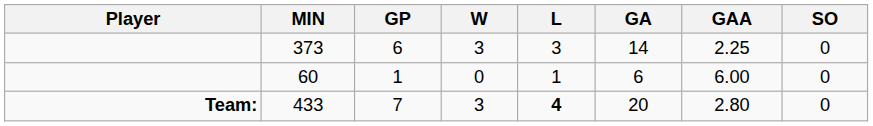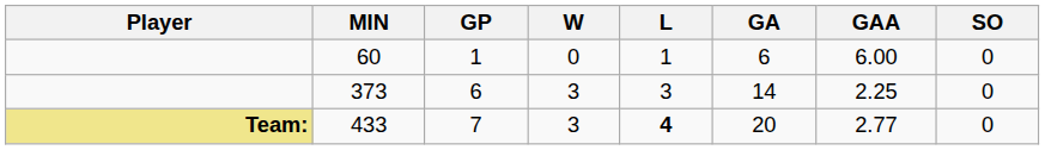rows swapped: 373 <-> 60
433 | Player: no background -> khaki background
433 | GAA: 2.80 -> 2.77
